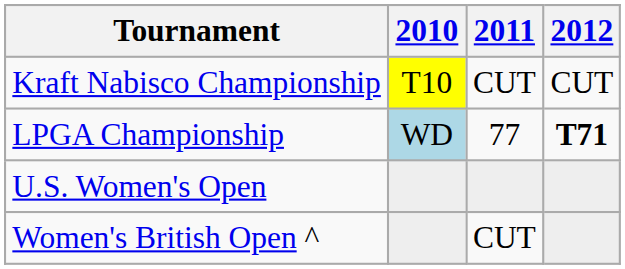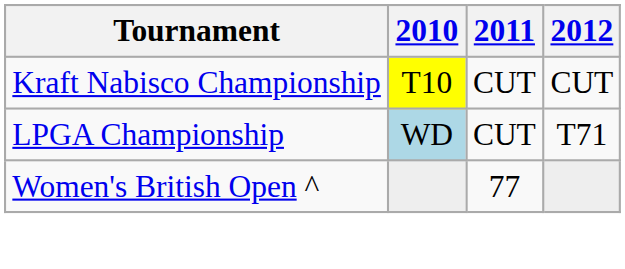LPGA Championship | 2011: 77 -> CUT
LPGA Championship | 2012: bold -> normal
- row: U.S. Women's Open
Women's British Open ^ | 2011: CUT -> 77
